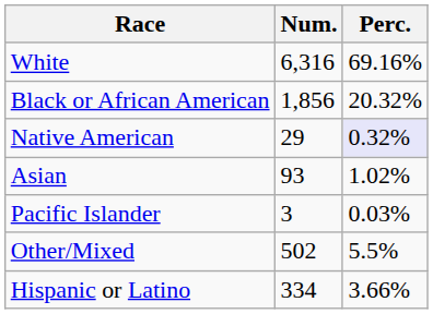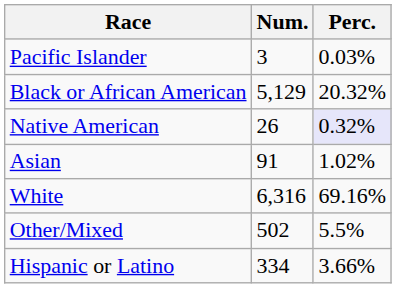rows swapped: White <-> Pacific Islander
Black or African American | Num.: 1,856 -> 5,129
Native American | Num.: 29 -> 26
Asian | Num.: 93 -> 91
